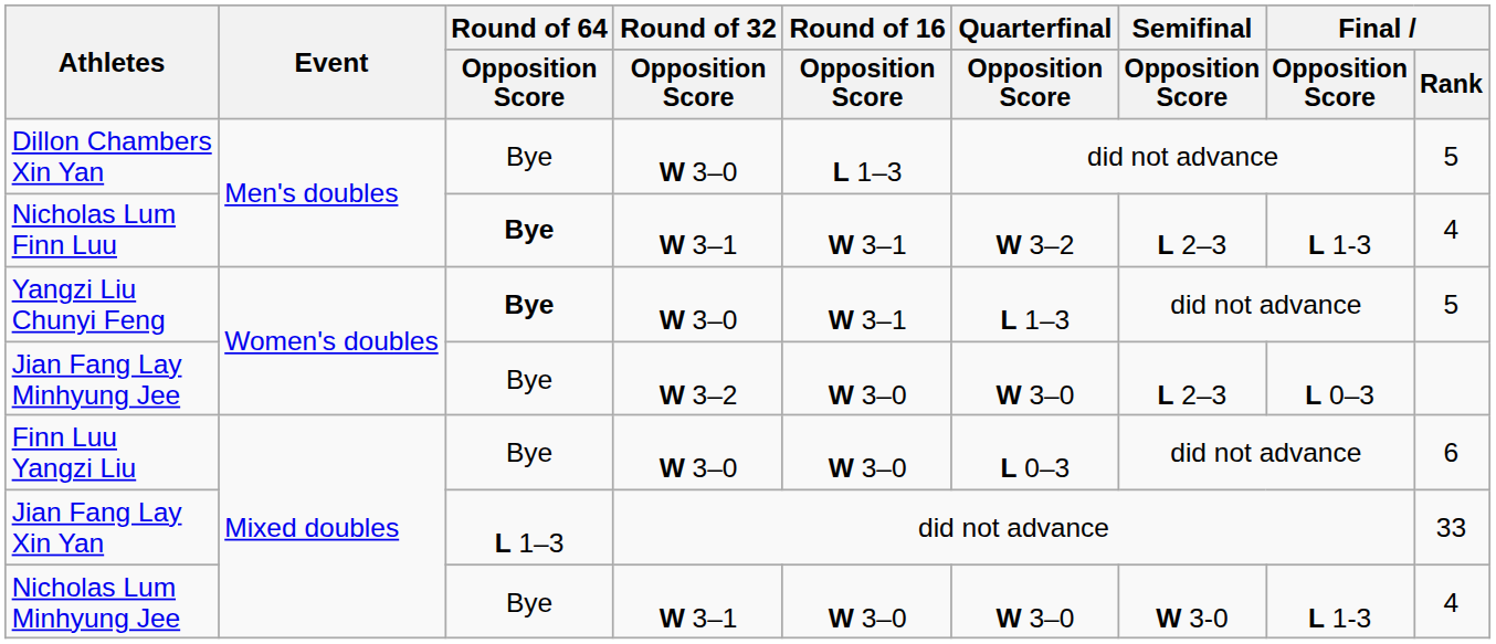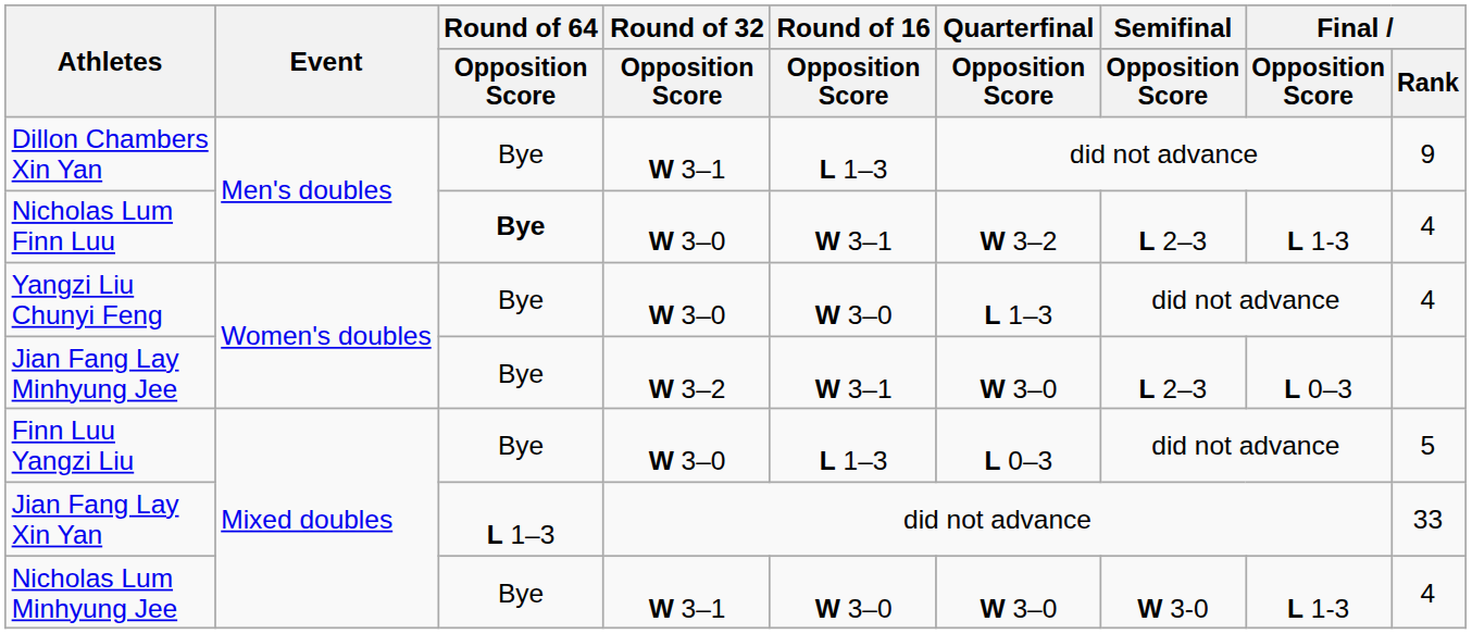Dillon Chambers Xin Yan | Round of 32 / Opposition Score: W 3–0 -> W 3–1
Dillon Chambers Xin Yan | Final / Rank: 5 -> 9
Nicholas Lum Finn Luu | Round of 32 / Opposition Score: W 3–1 -> W 3–0
Yangzi Liu Chunyi Feng | Round of 64 / Opposition Score: bold -> normal
Yangzi Liu Chunyi Feng | Round of 16 / Opposition Score: W 3–1 -> W 3–0
Yangzi Liu Chunyi Feng | Final / Rank: 5 -> 4
Jian Fang Lay Minhyung Jee | Round of 16 / Opposition Score: W 3–0 -> W 3–1
Finn Luu Yangzi Liu | Round of 16 / Opposition Score: W 3–0 -> L 1–3
Finn Luu Yangzi Liu | Final / Rank: 6 -> 5
